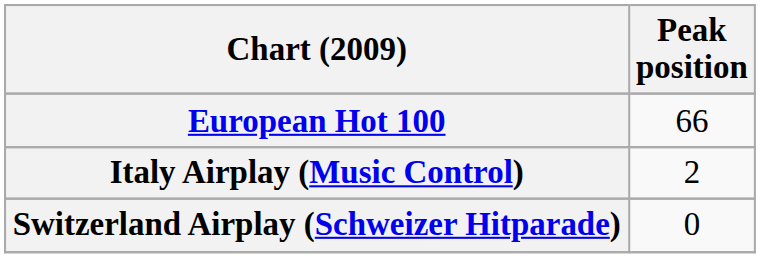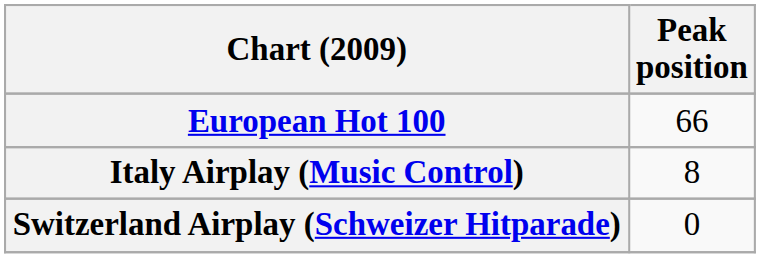Italy Airplay (Music Control) | Peak position: 2 -> 8
